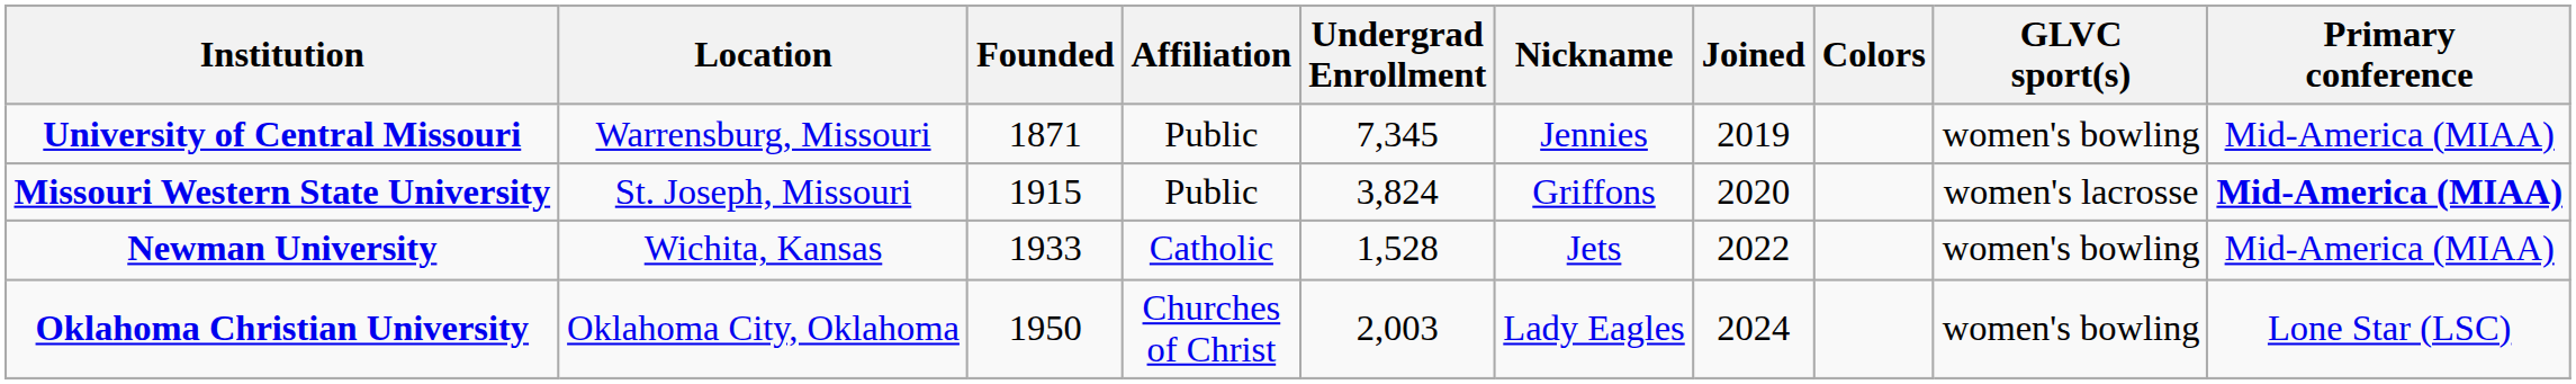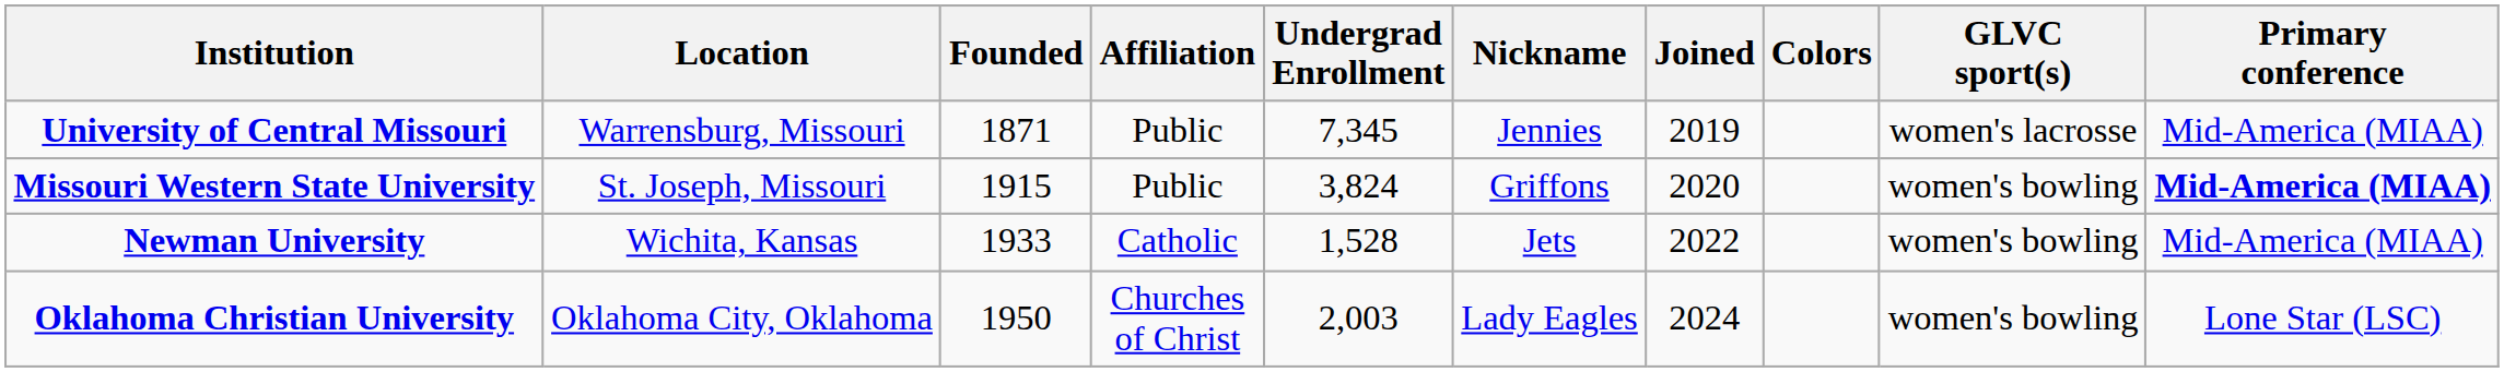University of Central Missouri | GLVC sport(s): women's bowling -> women's lacrosse
Missouri Western State University | GLVC sport(s): women's lacrosse -> women's bowling
